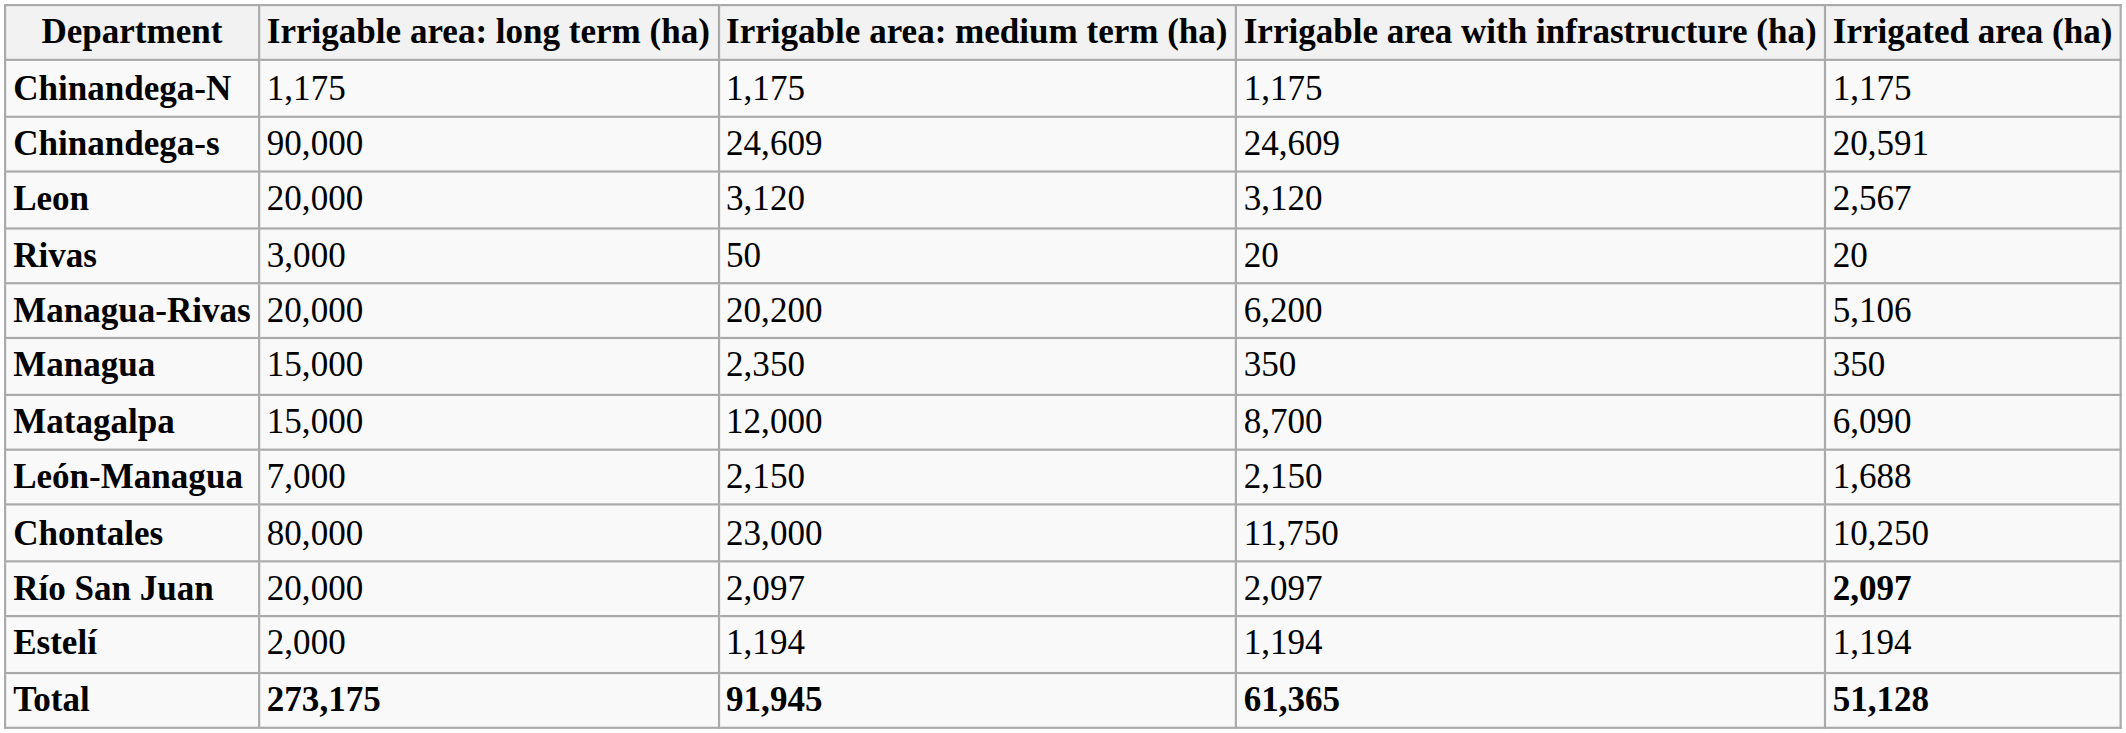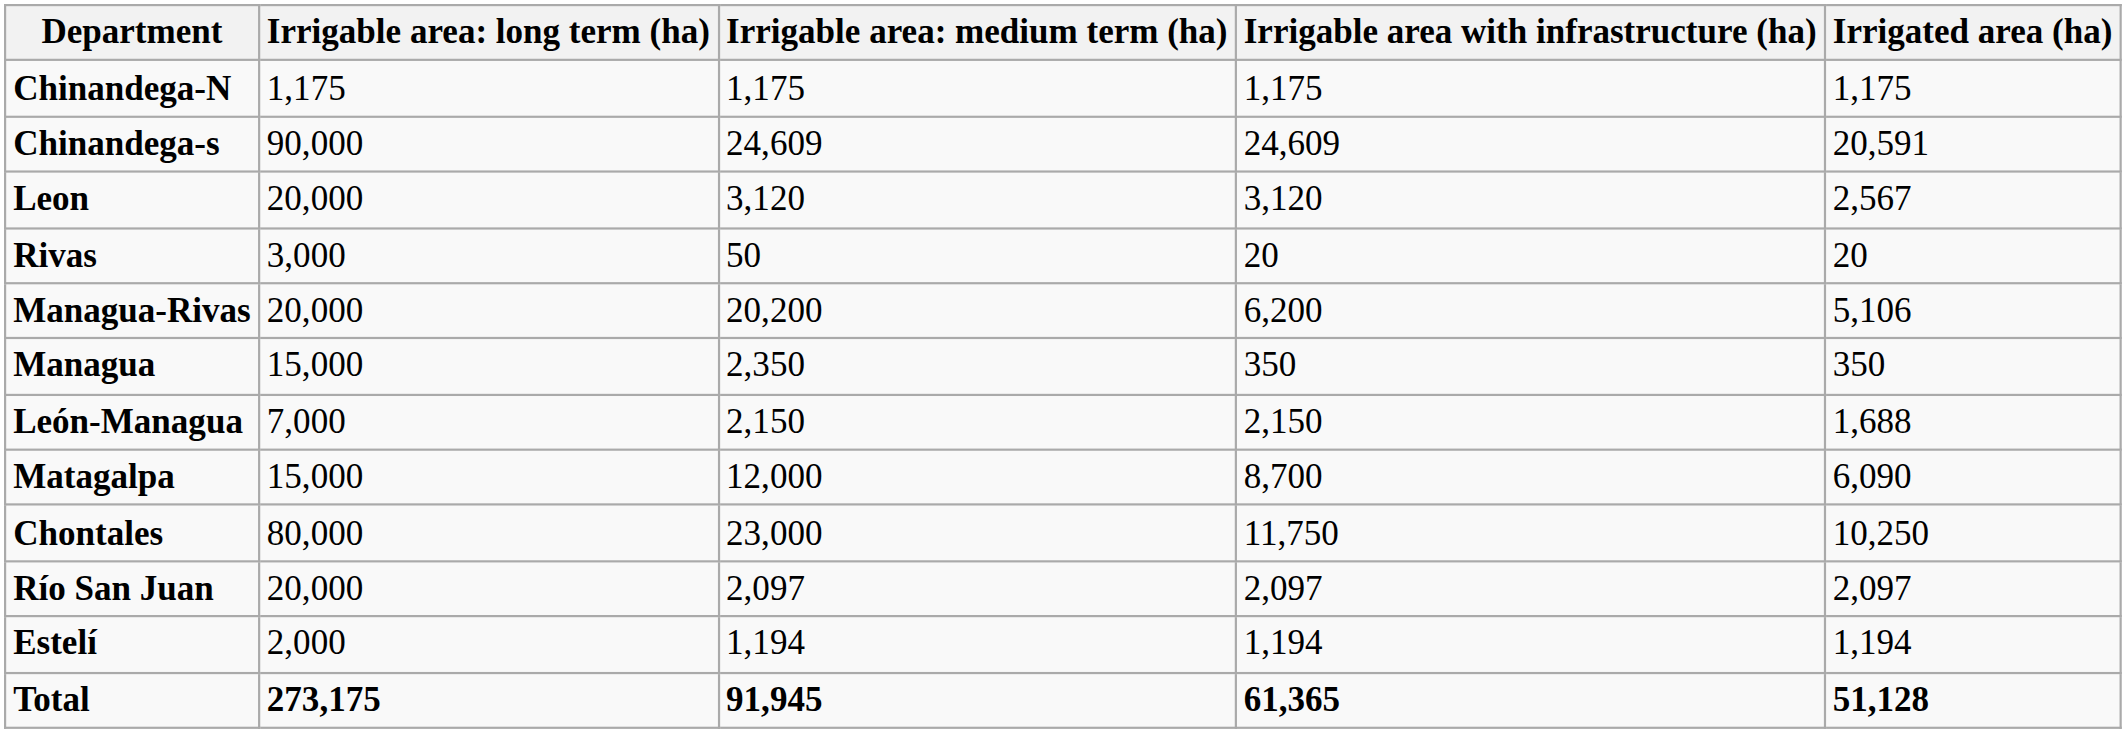rows swapped: León-Managua <-> Matagalpa
Río San Juan | Irrigated area (ha): bold -> normal
